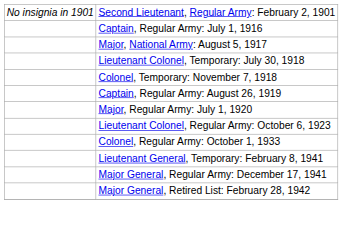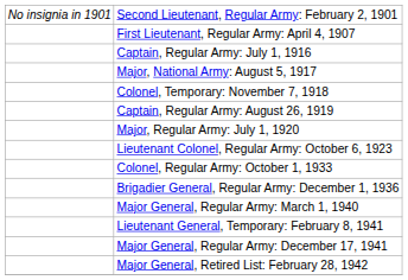+ row: First Lieutenant, Regular Army: April 4, 1907
- row: Lieutenant Colonel, Temporary: July 30, 1918
+ row: Brigadier General, Regular Army: December 1, 1936
+ row: Major General, Regular Army: March 1, 1940
